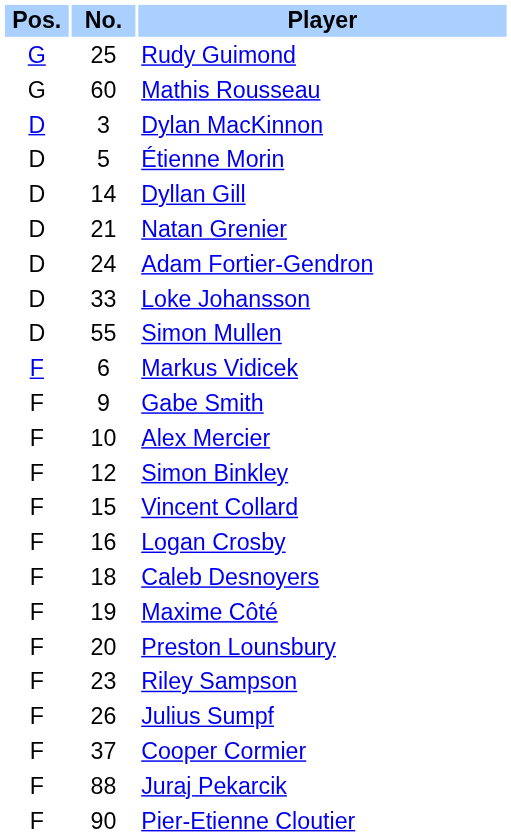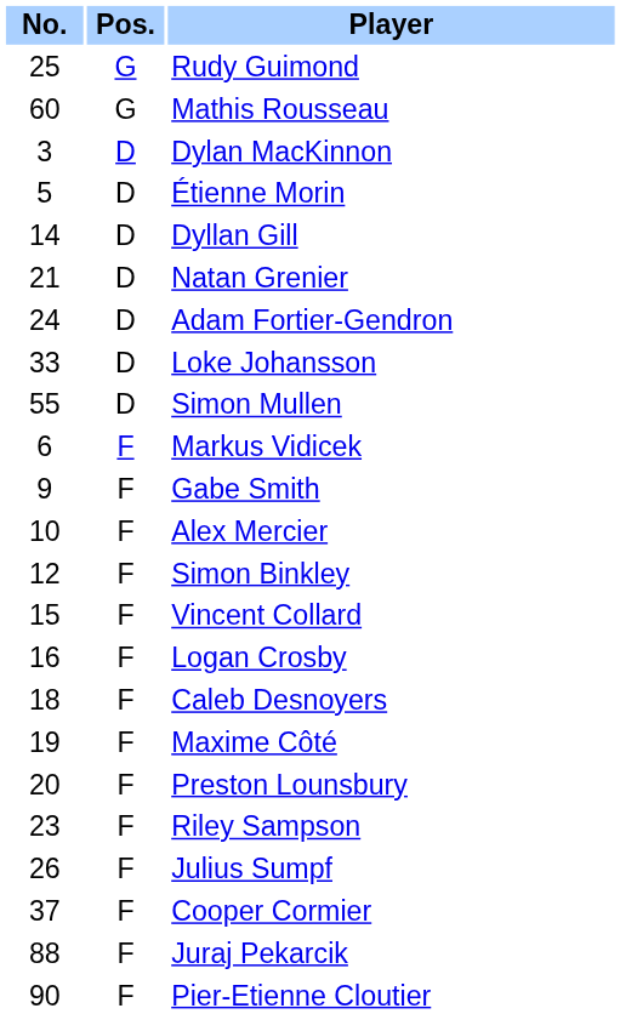columns swapped: Pos. <-> No.
